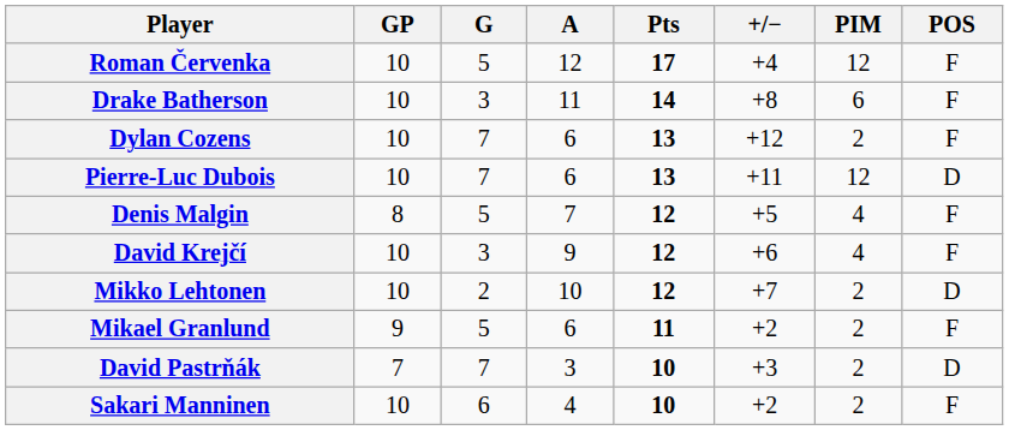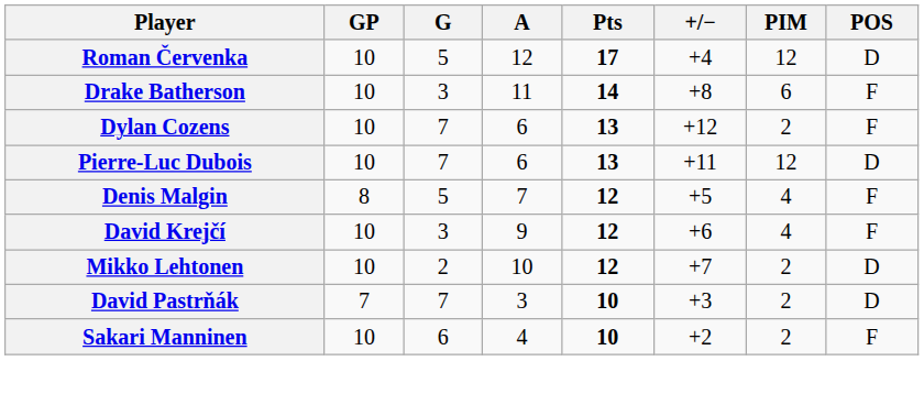Roman Červenka | POS: F -> D
- row: Mikael Granlund | 9 | 5 | 6 | 11 | +2 | 2 | F
